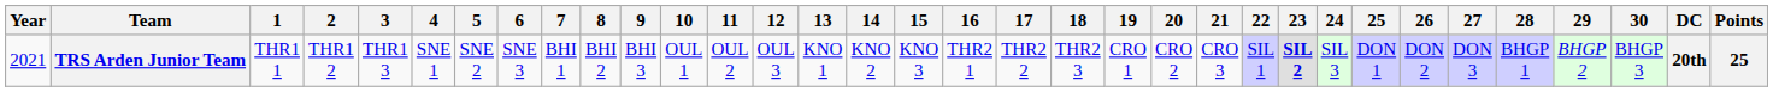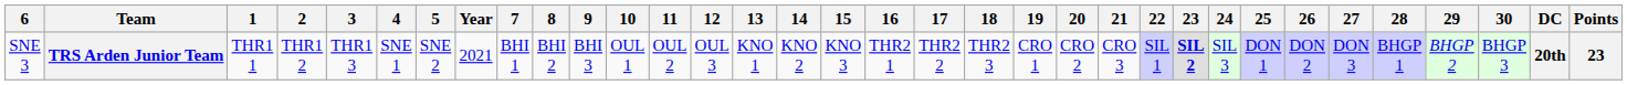columns swapped: Year <-> 6
TRS Arden Junior Team | Points: 25 -> 23
